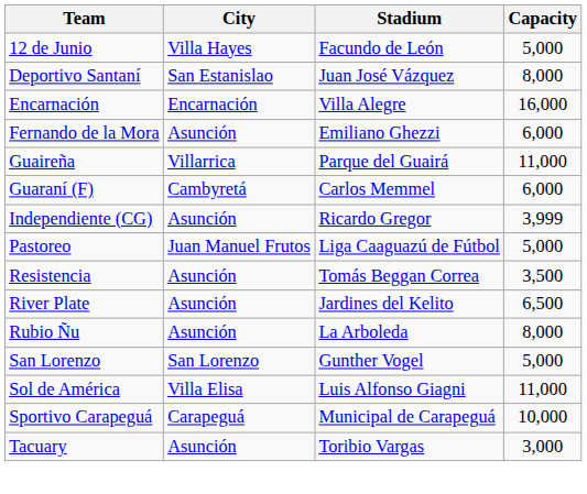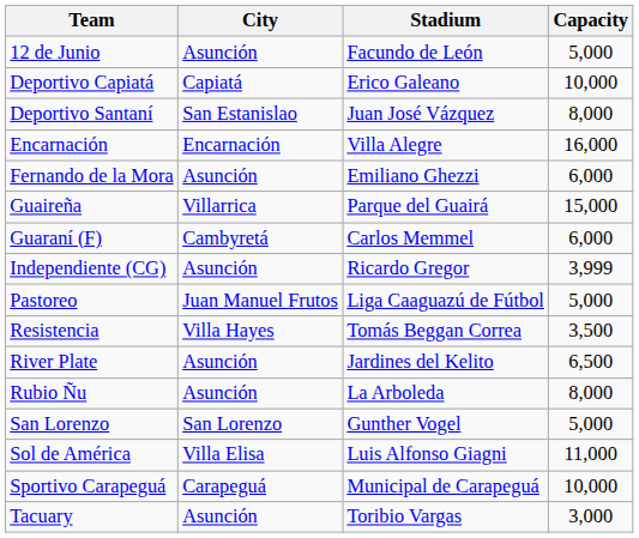12 de Junio | City: Villa Hayes -> Asunción
+ row: Deportivo Capiatá | Capiatá | Erico Galeano | 10,000
Guaireña | Capacity: 11,000 -> 15,000
Resistencia | City: Asunción -> Villa Hayes
